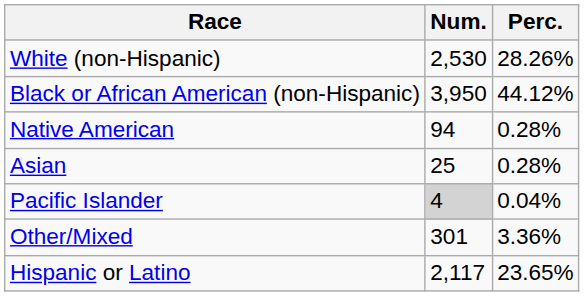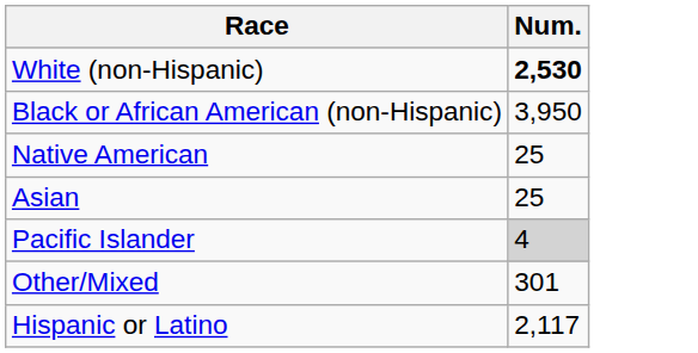- column: Perc. | 28.26% | 44.12% | 0.28% | 0.28% | 0.04% | 3.36% | 23.65%
White (non-Hispanic) | Num.: normal -> bold
Native American | Num.: 94 -> 25
